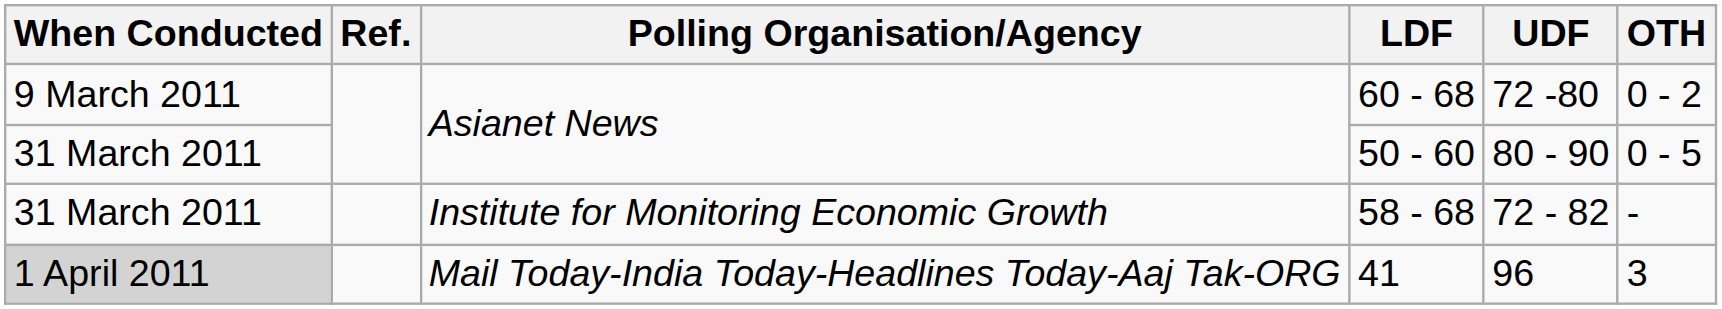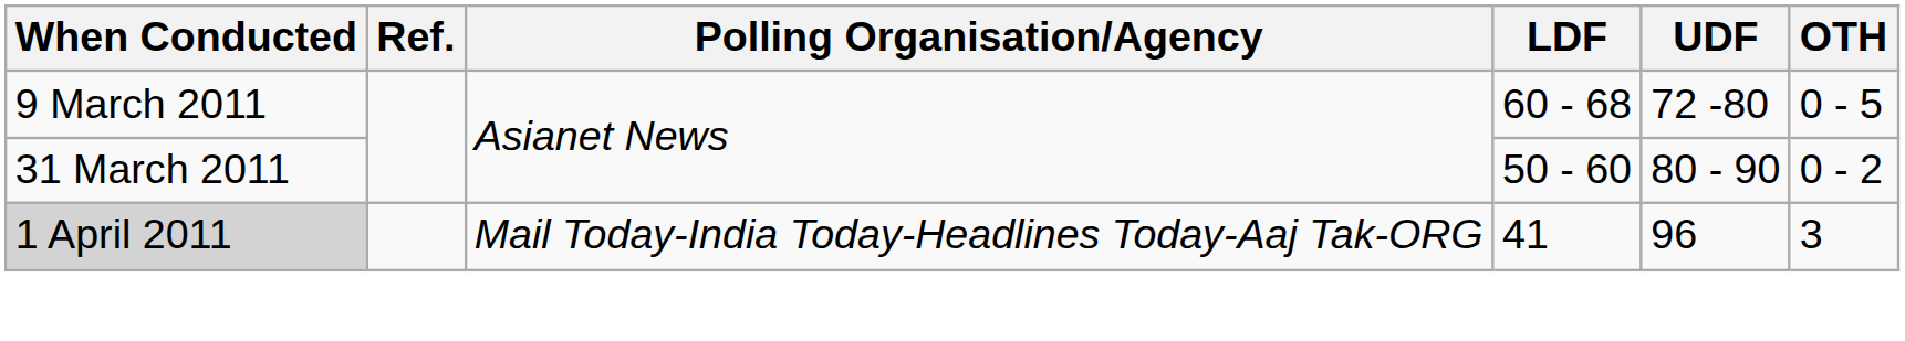60 - 68 | OTH: 0 - 2 -> 0 - 5
50 - 60 | OTH: 0 - 5 -> 0 - 2
- row: 31 March 2011 | Institute for Monitoring Economic Growth | 58 - 68 | 72 - 82 | -
